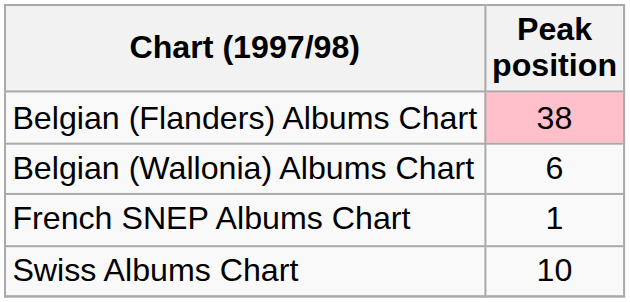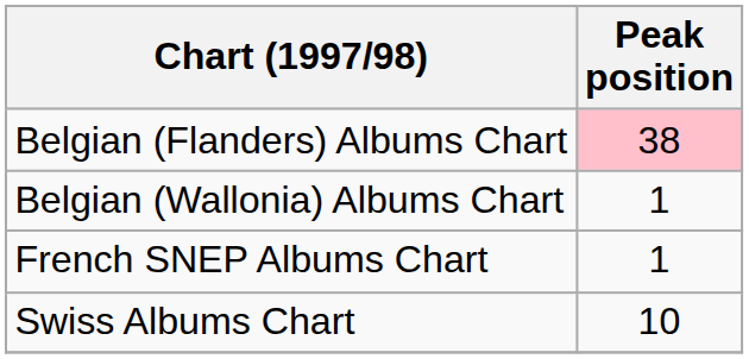Belgian (Wallonia) Albums Chart | Peak position: 6 -> 1
